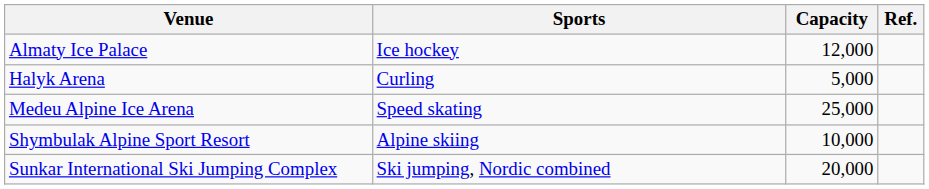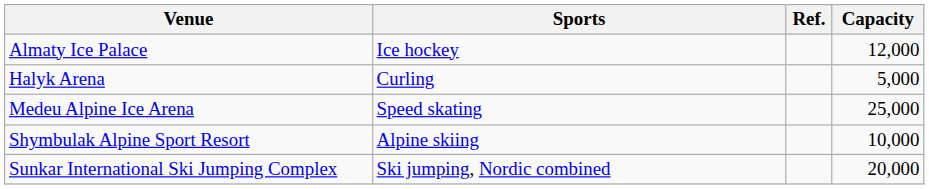columns swapped: Capacity <-> Ref.
